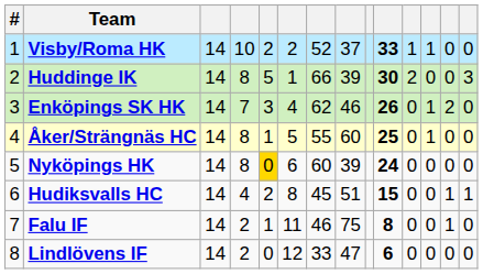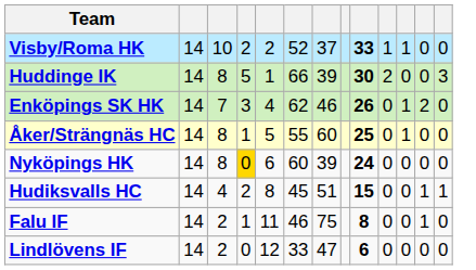- column: # | 1 | 2 | 3 | 4 | 5 | 6 | 7 | 8
